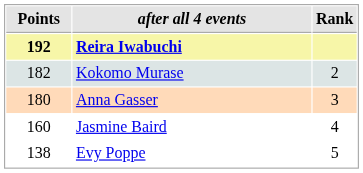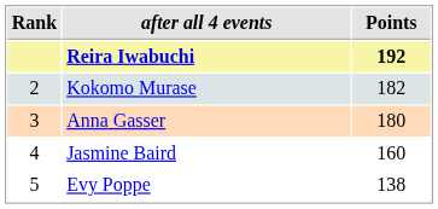columns swapped: Rank <-> Points
